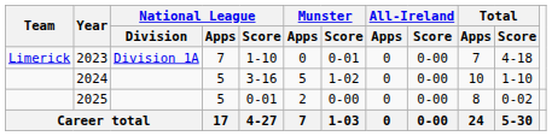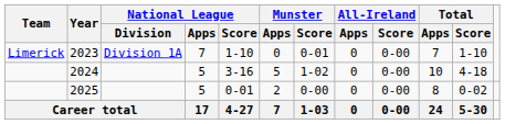2023 | Total / Score: 4-18 -> 1-10
2024 | Total / Score: 1-10 -> 4-18
